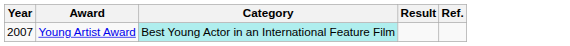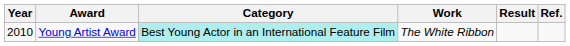+ column: Work | The White Ribbon
Young Artist Award | Year: 2007 -> 2010
